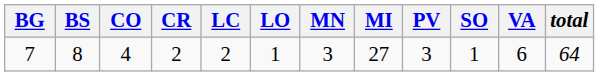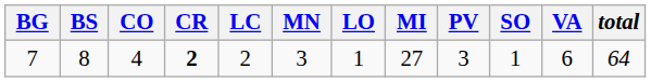columns swapped: LO <-> MN
7 | CR: normal -> bold
